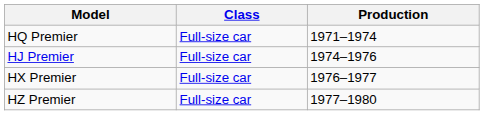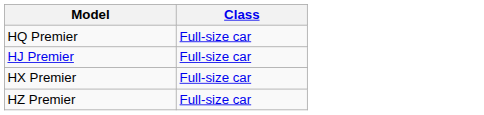- column: Production | 1971–1974 | 1974–1976 | 1976–1977 | 1977–1980
